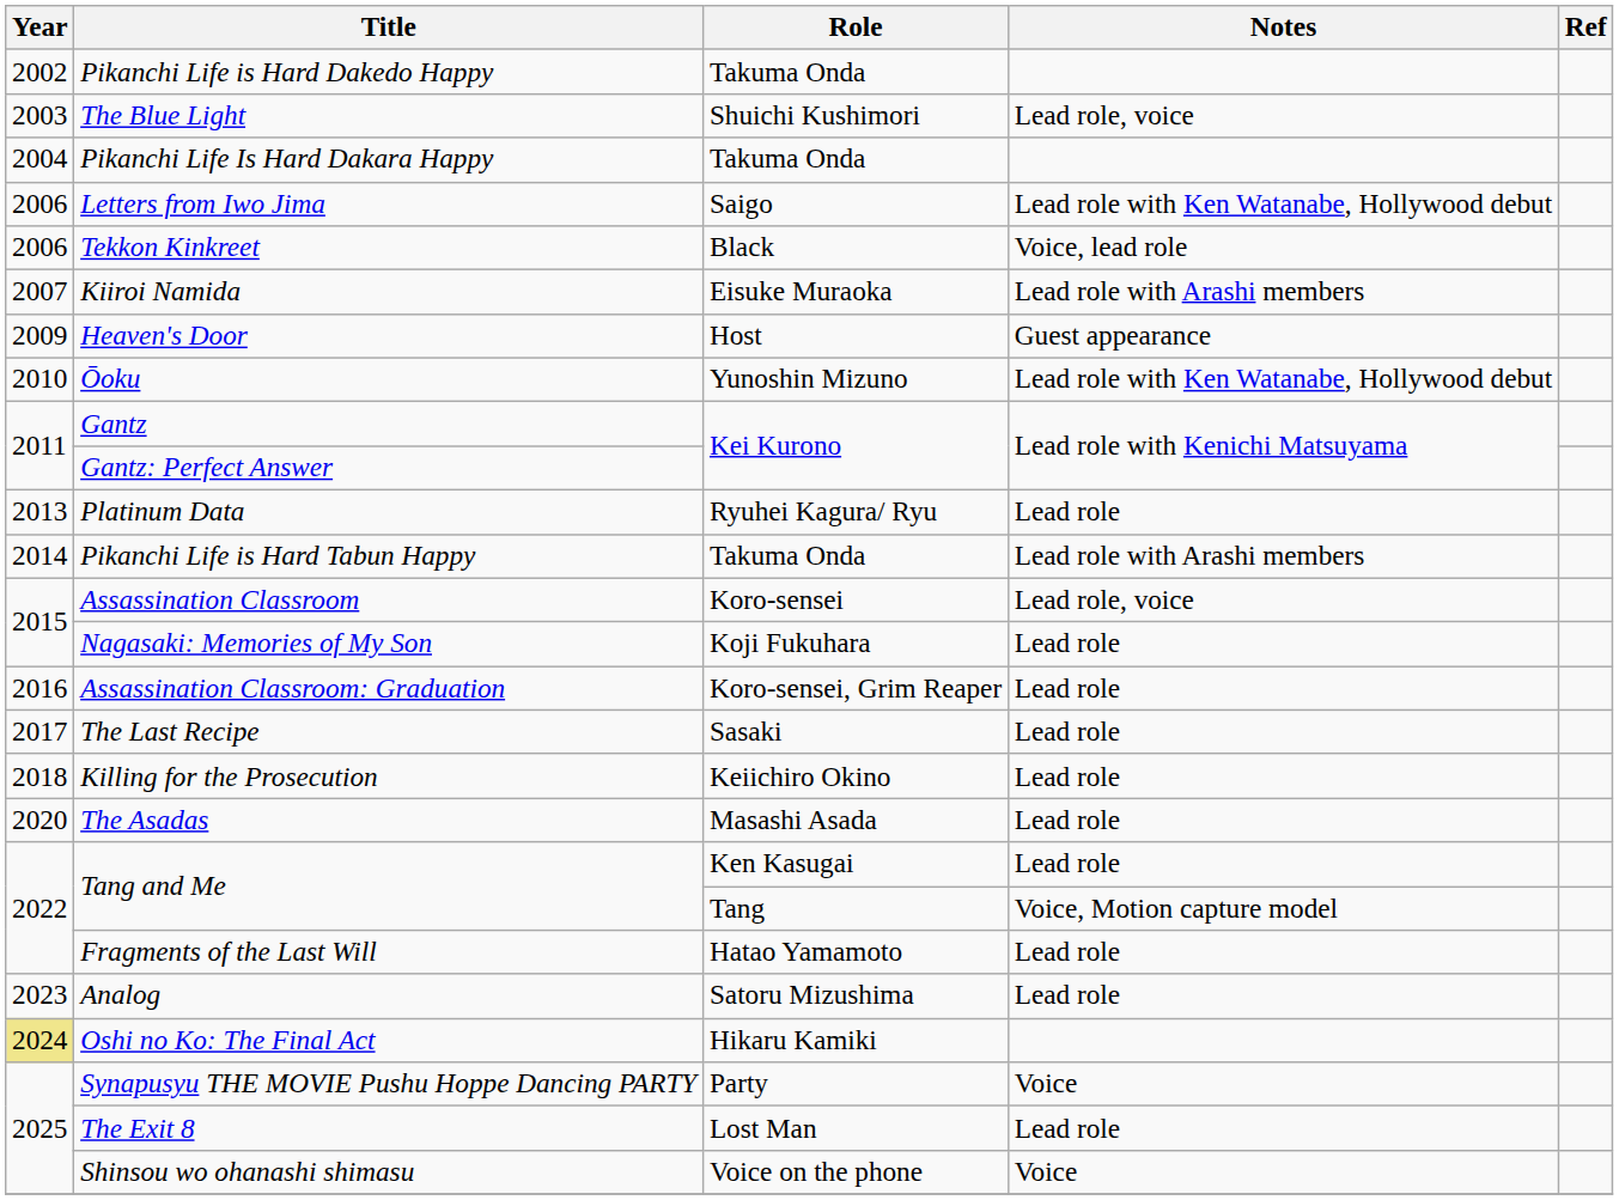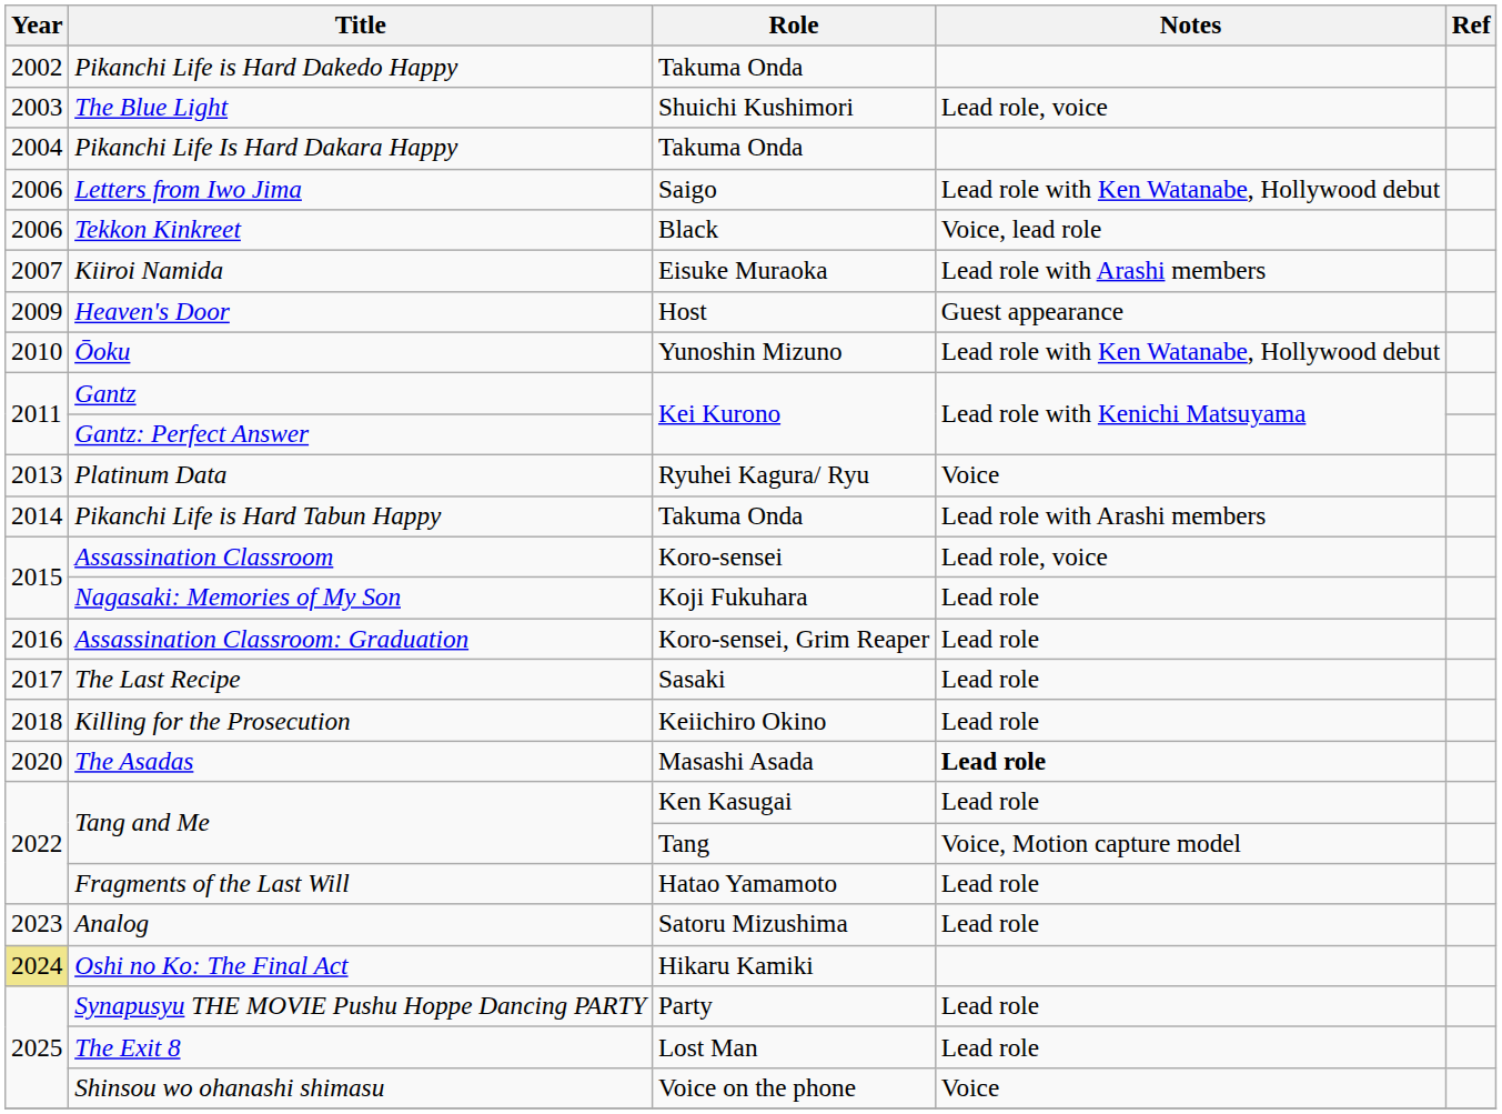Platinum Data | Notes: Lead role -> Voice
The Asadas | Notes: normal -> bold
Synapusyu THE MOVIE Pushu Hoppe Dancing PARTY | Notes: Voice -> Lead role
